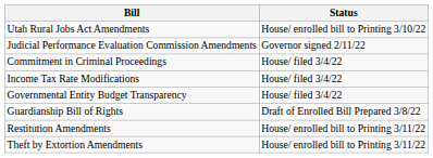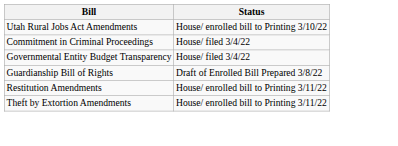- row: Judicial Performance Evaluation Commission Amendments | Governor signed 2/11/22
- row: Income Tax Rate Modifications | House/ filed 3/4/22
